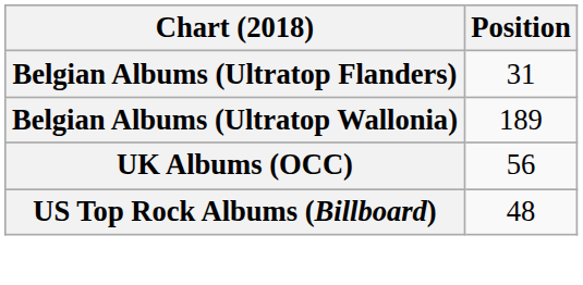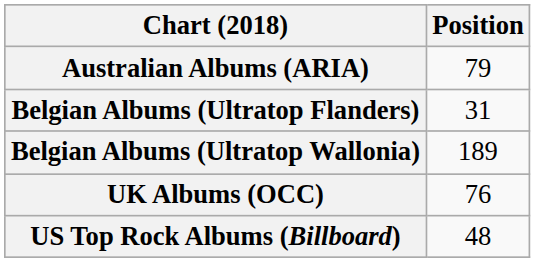+ row: Australian Albums (ARIA) | 79
UK Albums (OCC) | Position: 56 -> 76
